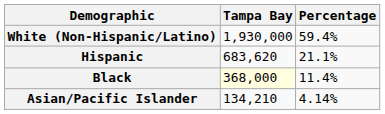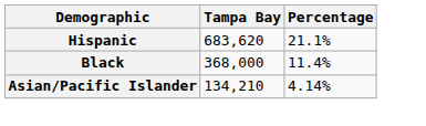- row: White (Non-Hispanic/Latino) | 1,930,000 | 59.4%
Black | Tampa Bay: lightyellow background -> no background
